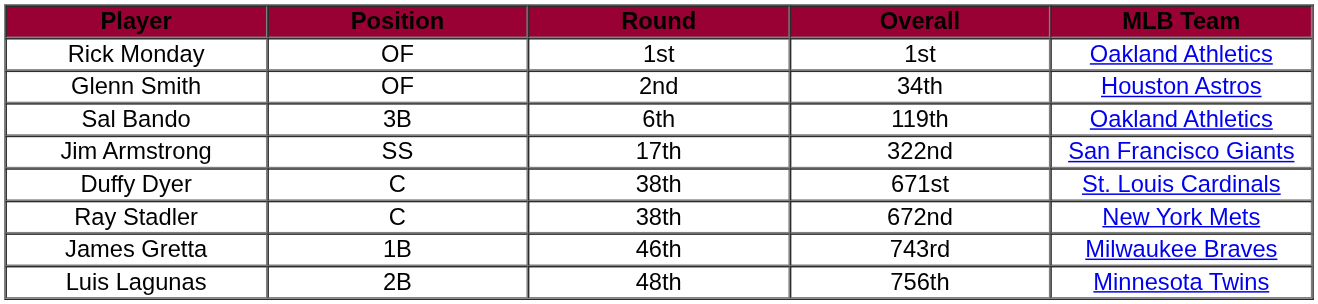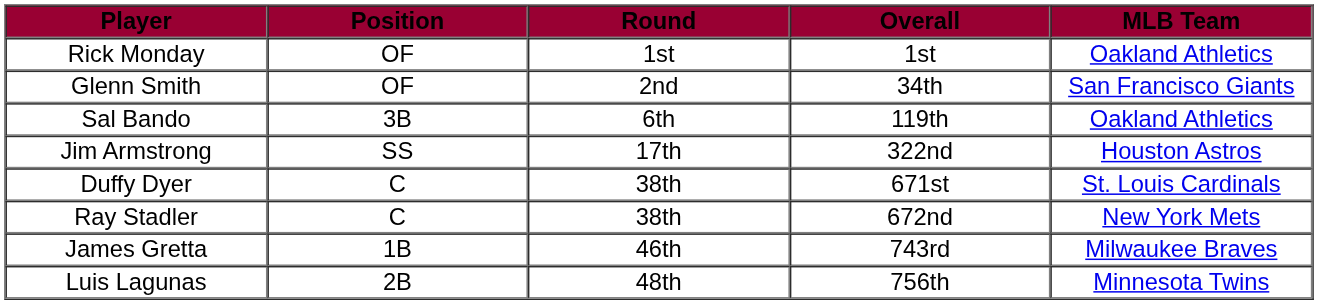Glenn Smith | MLB Team: Houston Astros -> San Francisco Giants
Jim Armstrong | MLB Team: San Francisco Giants -> Houston Astros
